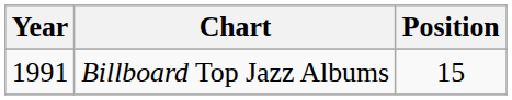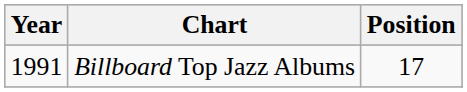Billboard Top Jazz Albums | Position: 15 -> 17
